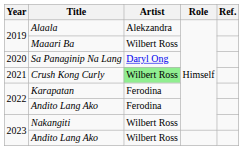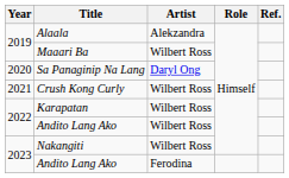Crush Kong Curly | Artist: lightgreen background -> no background
Karapatan | Artist: Ferodina -> Wilbert Ross
2022 / Andito Lang Ako | Artist: Ferodina -> Wilbert Ross
2023 / Andito Lang Ako | Artist: Wilbert Ross -> Ferodina
